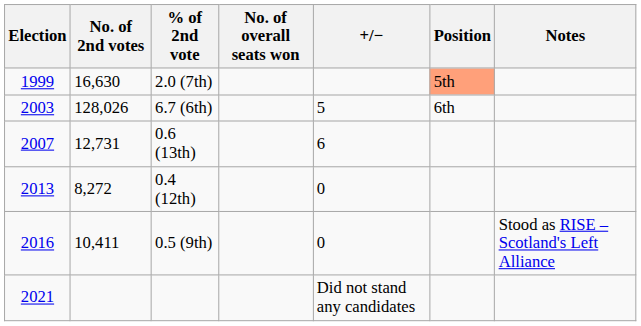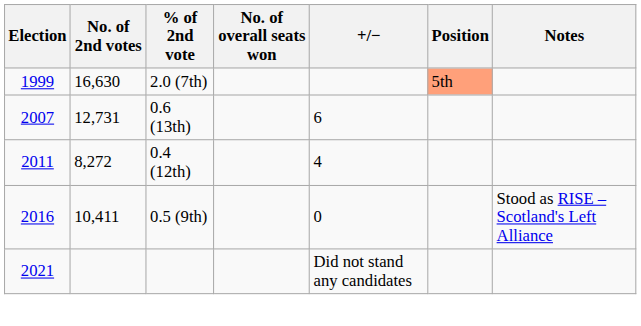- row: 2003 | 128,026 | 6.7 (6th) | 5 | 6th
0.4 (12th) | Election: 2013 -> 2011
0.4 (12th) | +/−: 0 -> 4
